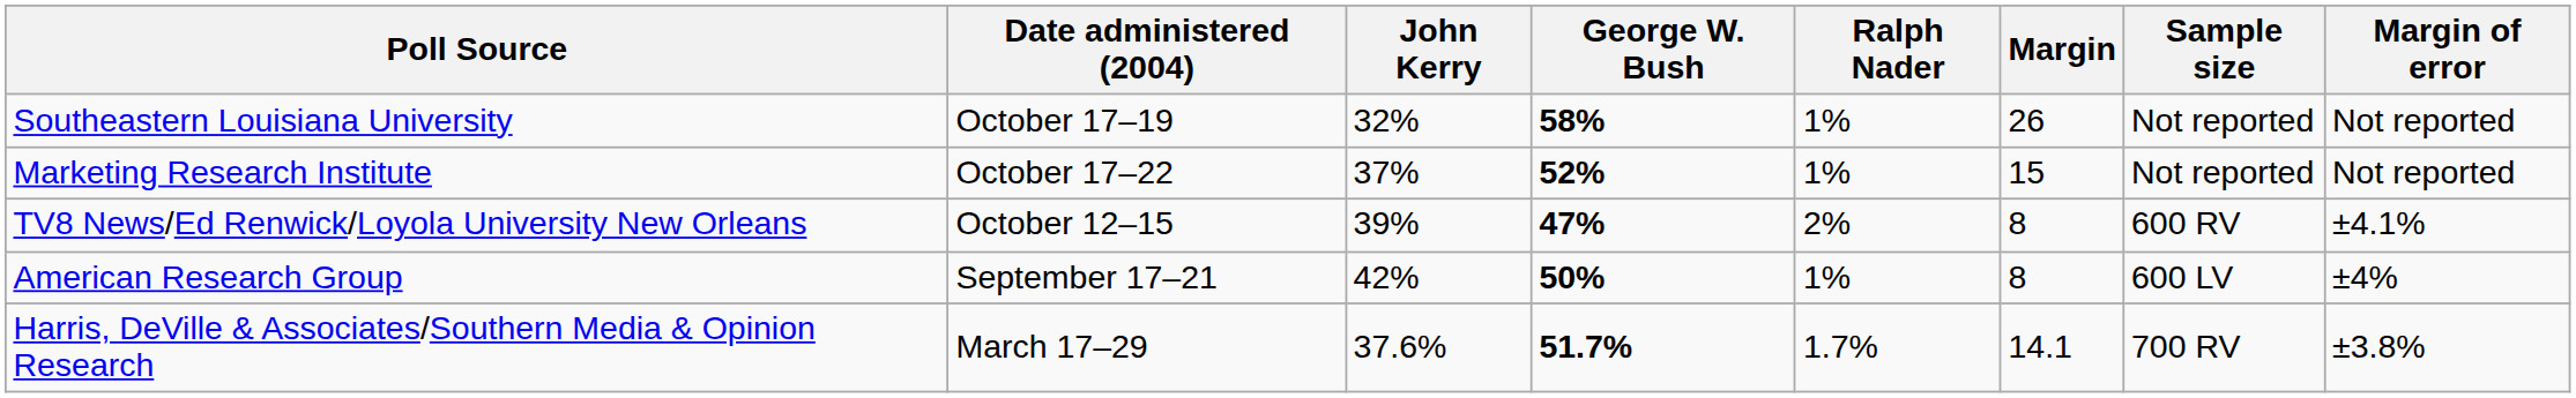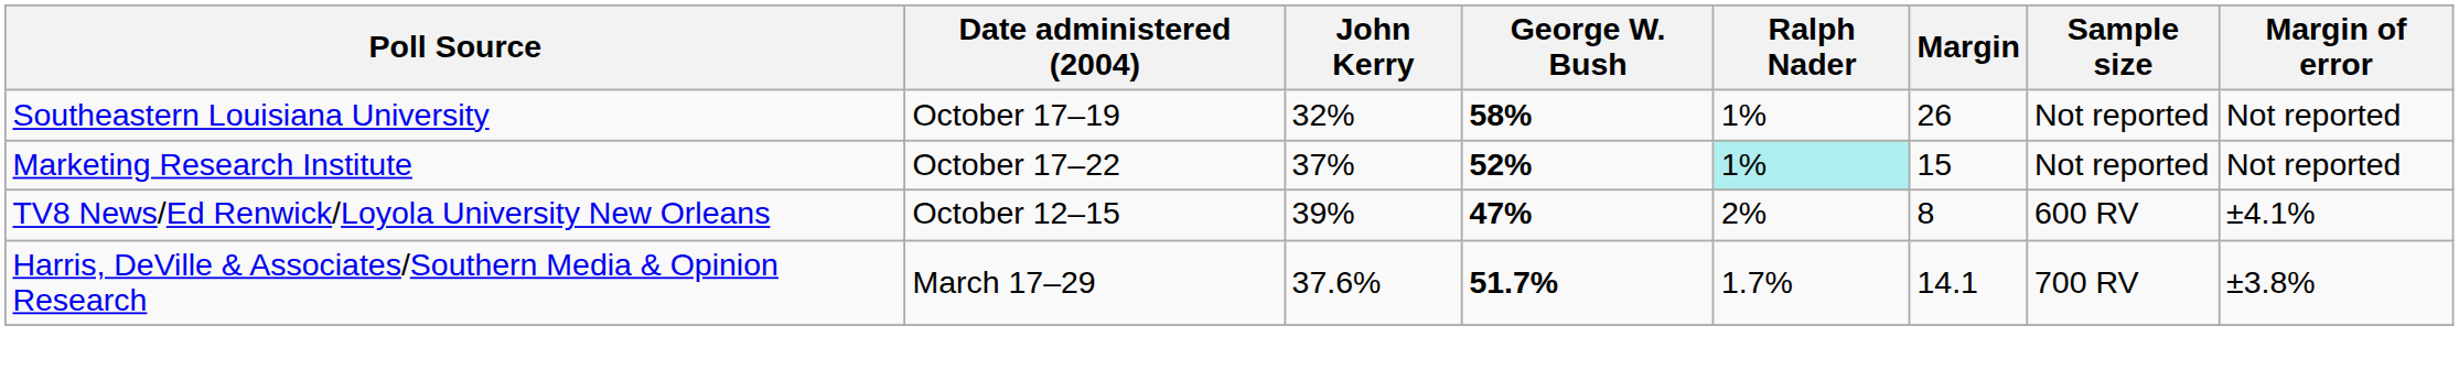Marketing Research Institute | Ralph Nader: no background -> paleturquoise background
- row: American Research Group | September 17–21 | 42% | 50% | 1% | 8 | 600 LV | ±4%
